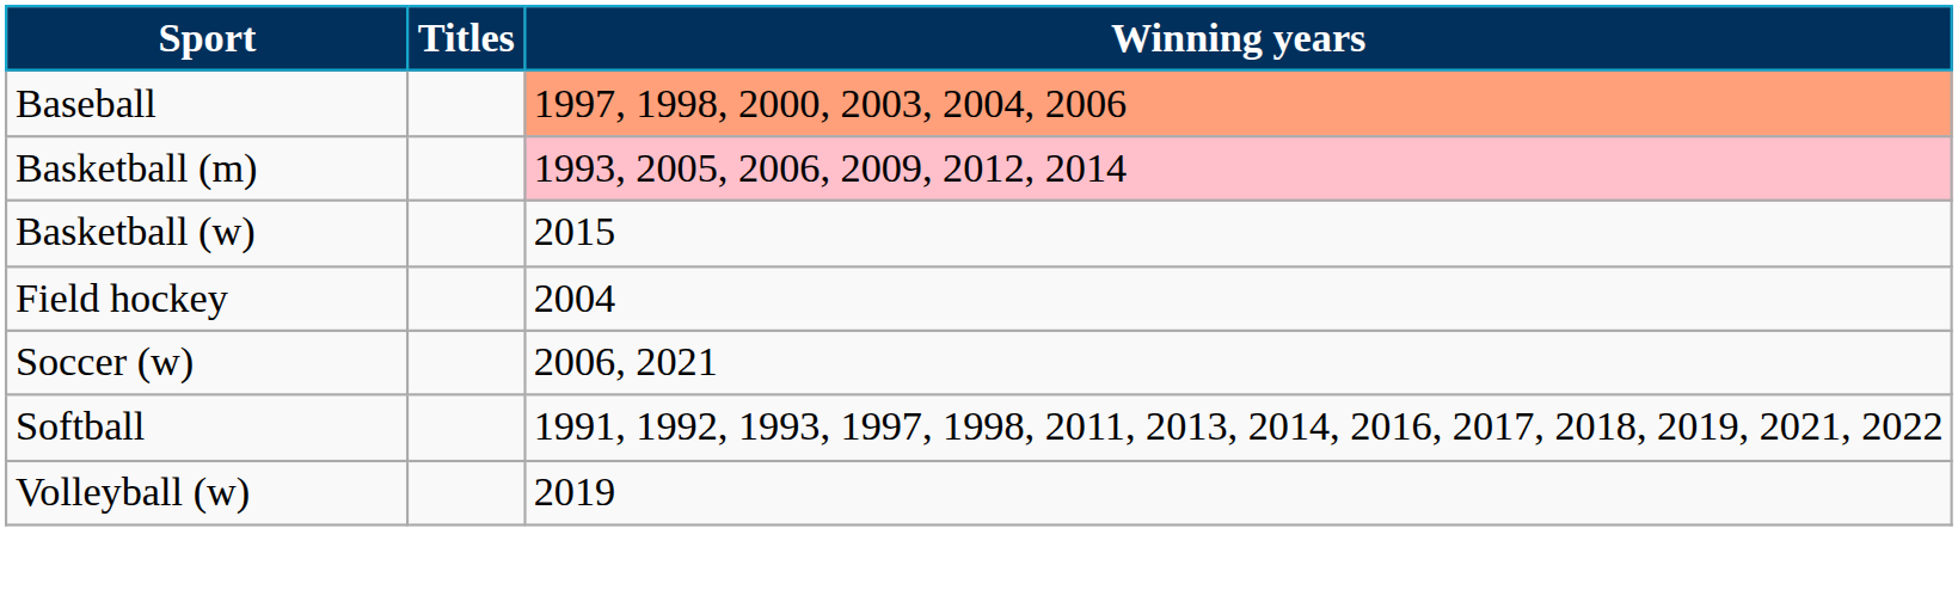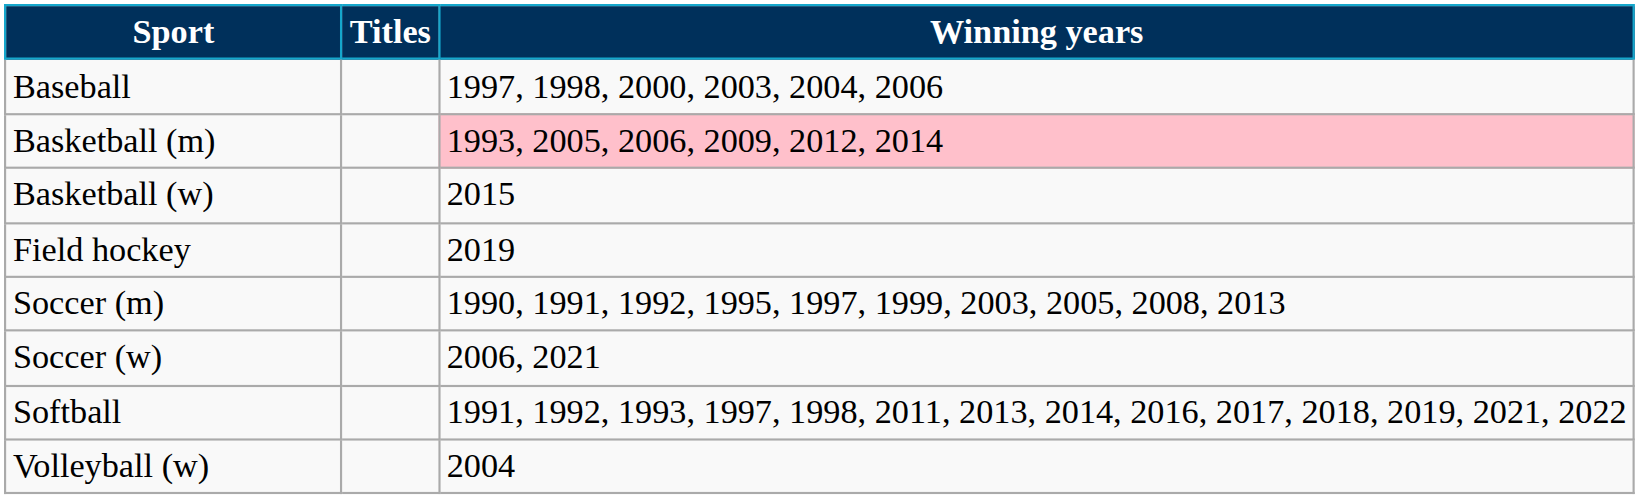Baseball | Winning years: lightsalmon background -> no background
Field hockey | Winning years: 2004 -> 2019
+ row: Soccer (m) | 1990, 1991, 1992, 1995, 1997, 1999, 2003, 2005, 2008, 2013
Volleyball (w) | Winning years: 2019 -> 2004
